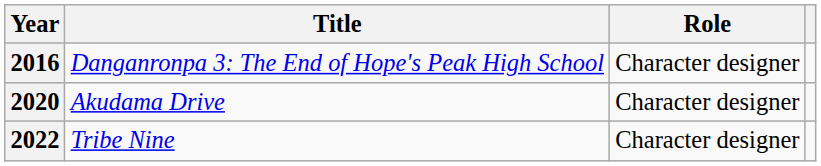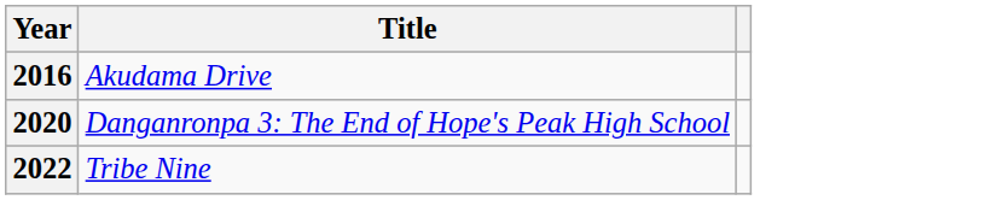- column: Role | Character designer | Character designer | Character designer
2016 | Title: Danganronpa 3: The End of Hope's Peak High School -> Akudama Drive
2020 | Title: Akudama Drive -> Danganronpa 3: The End of Hope's Peak High School
